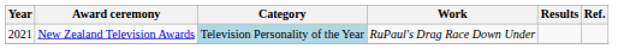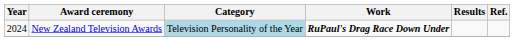New Zealand Television Awards | Year: 2021 -> 2024
New Zealand Television Awards | Work: normal -> bold
